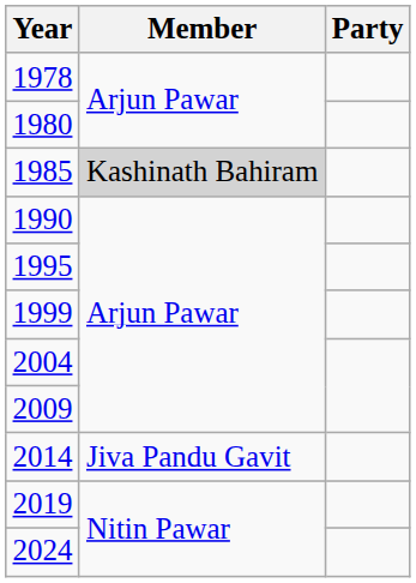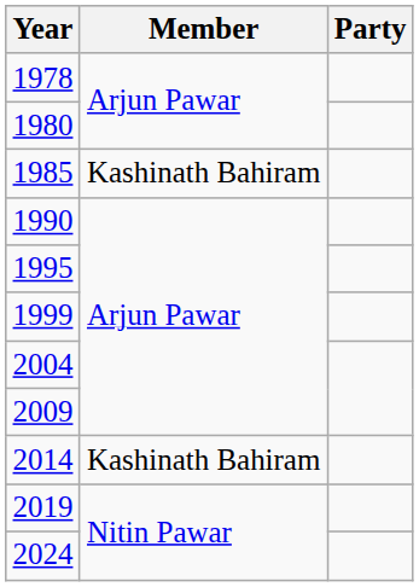1985 | Member: lightgrey background -> no background
2014 | Member: Jiva Pandu Gavit -> Kashinath Bahiram
